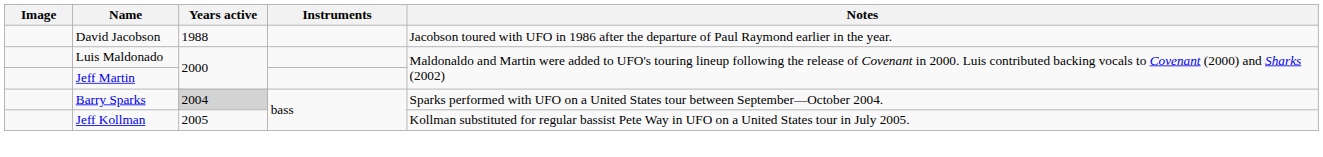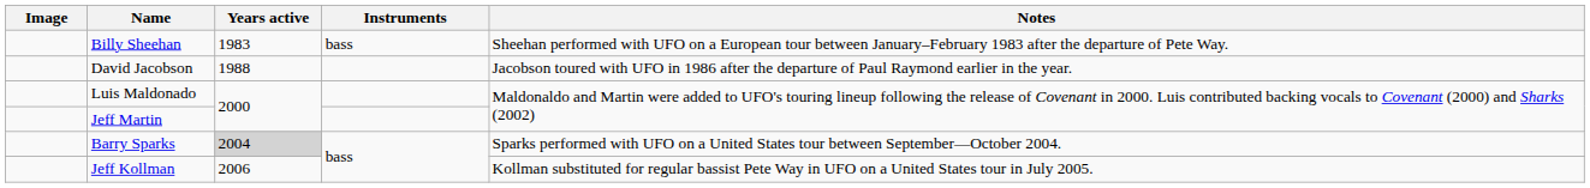+ row: Billy Sheehan | 1983 | bass | Sheehan performed with UFO on a European tour between January–February 1983 after the departure of Pete Way.
Jeff Kollman | Years active: 2005 -> 2006
